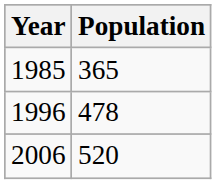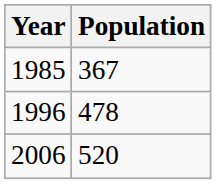1985 | Population: 365 -> 367
